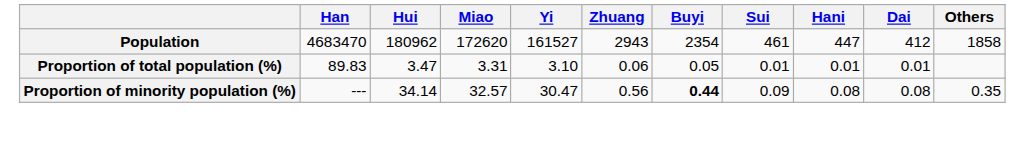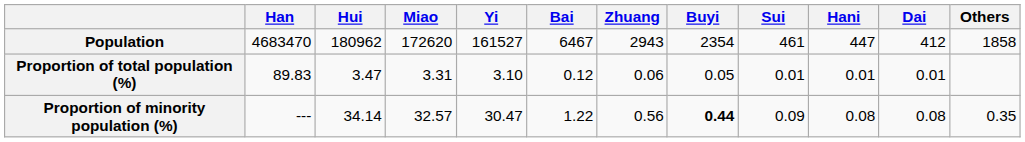+ column: Bai | 6467 | 0.12 | 1.22
